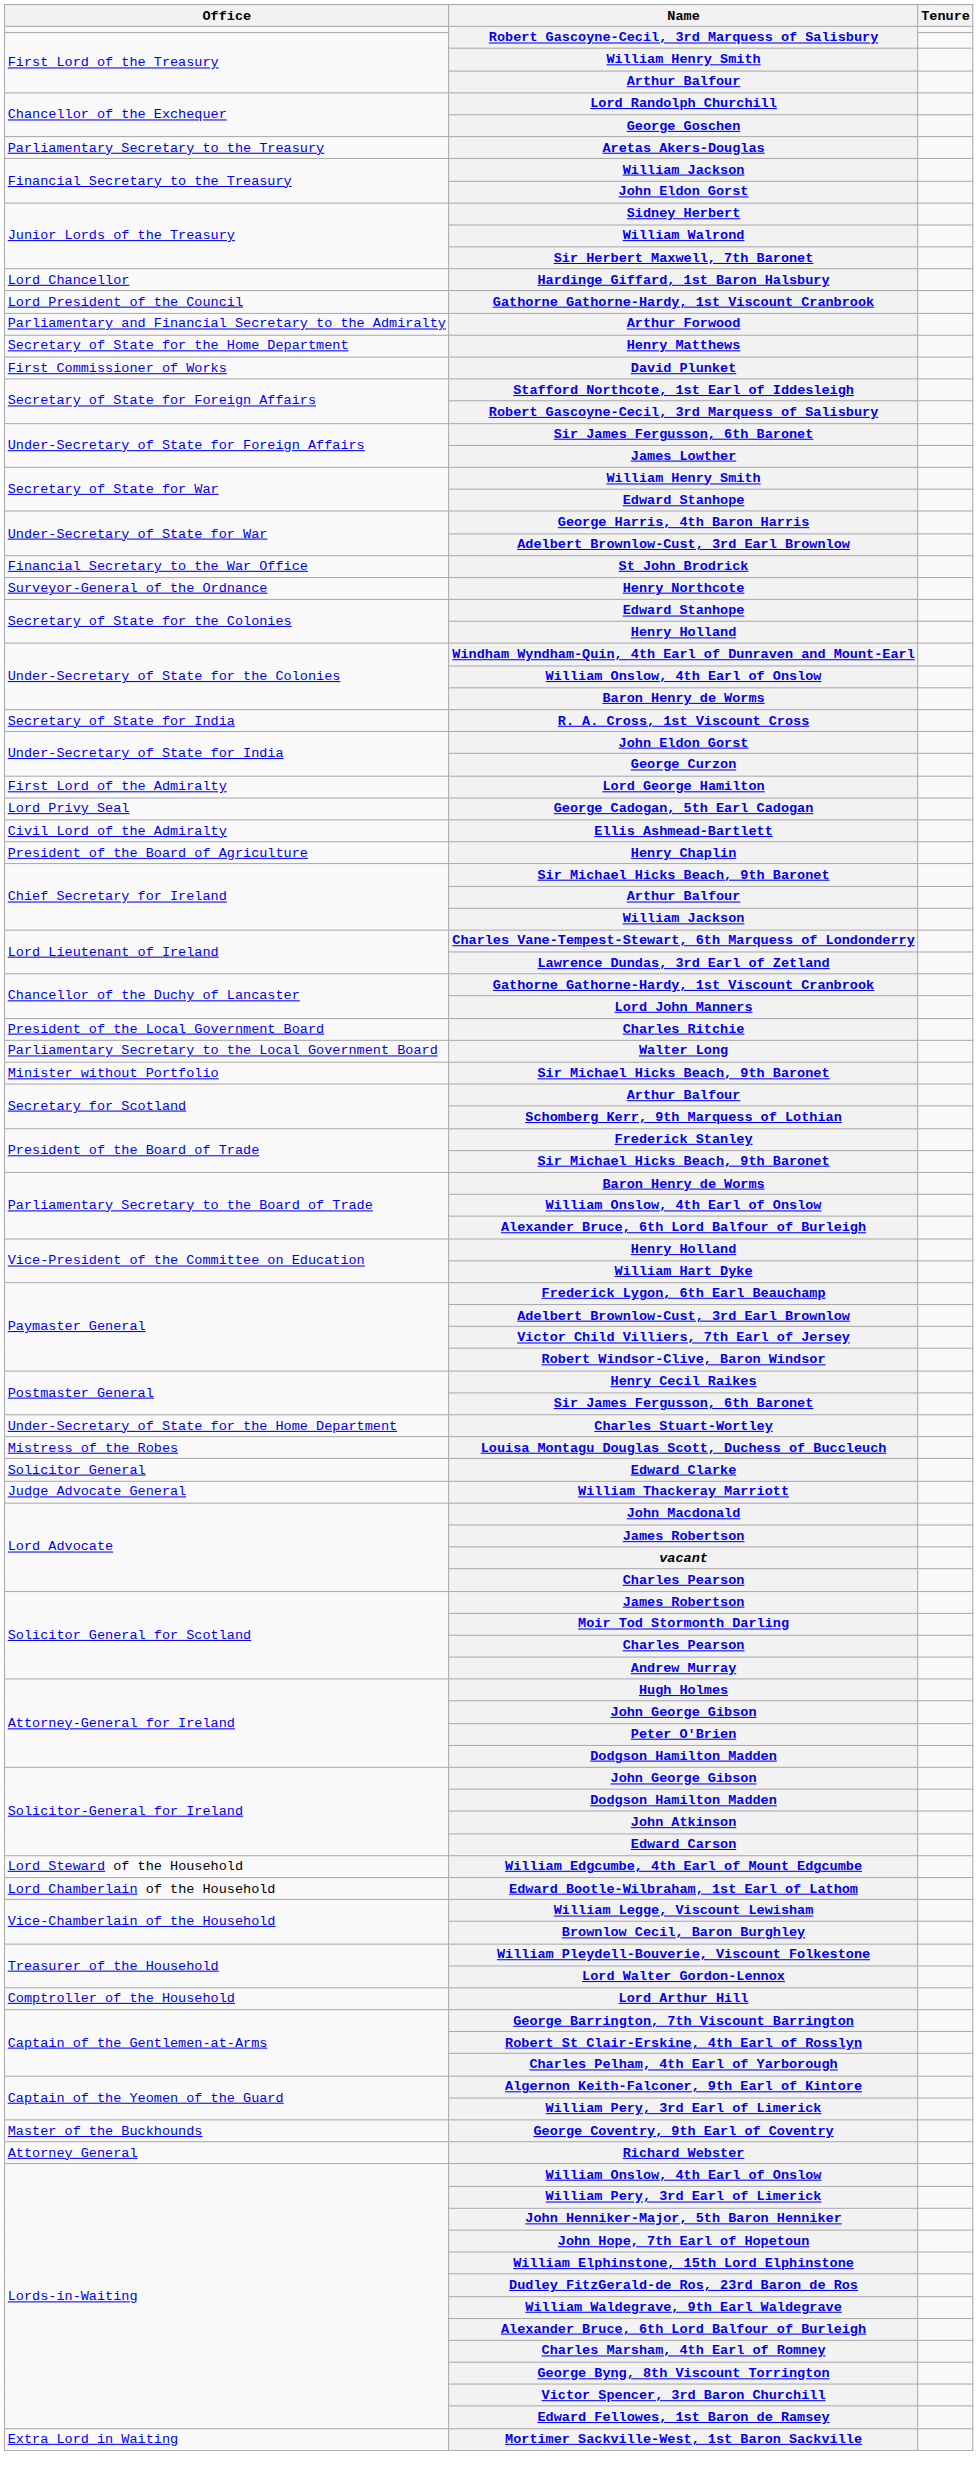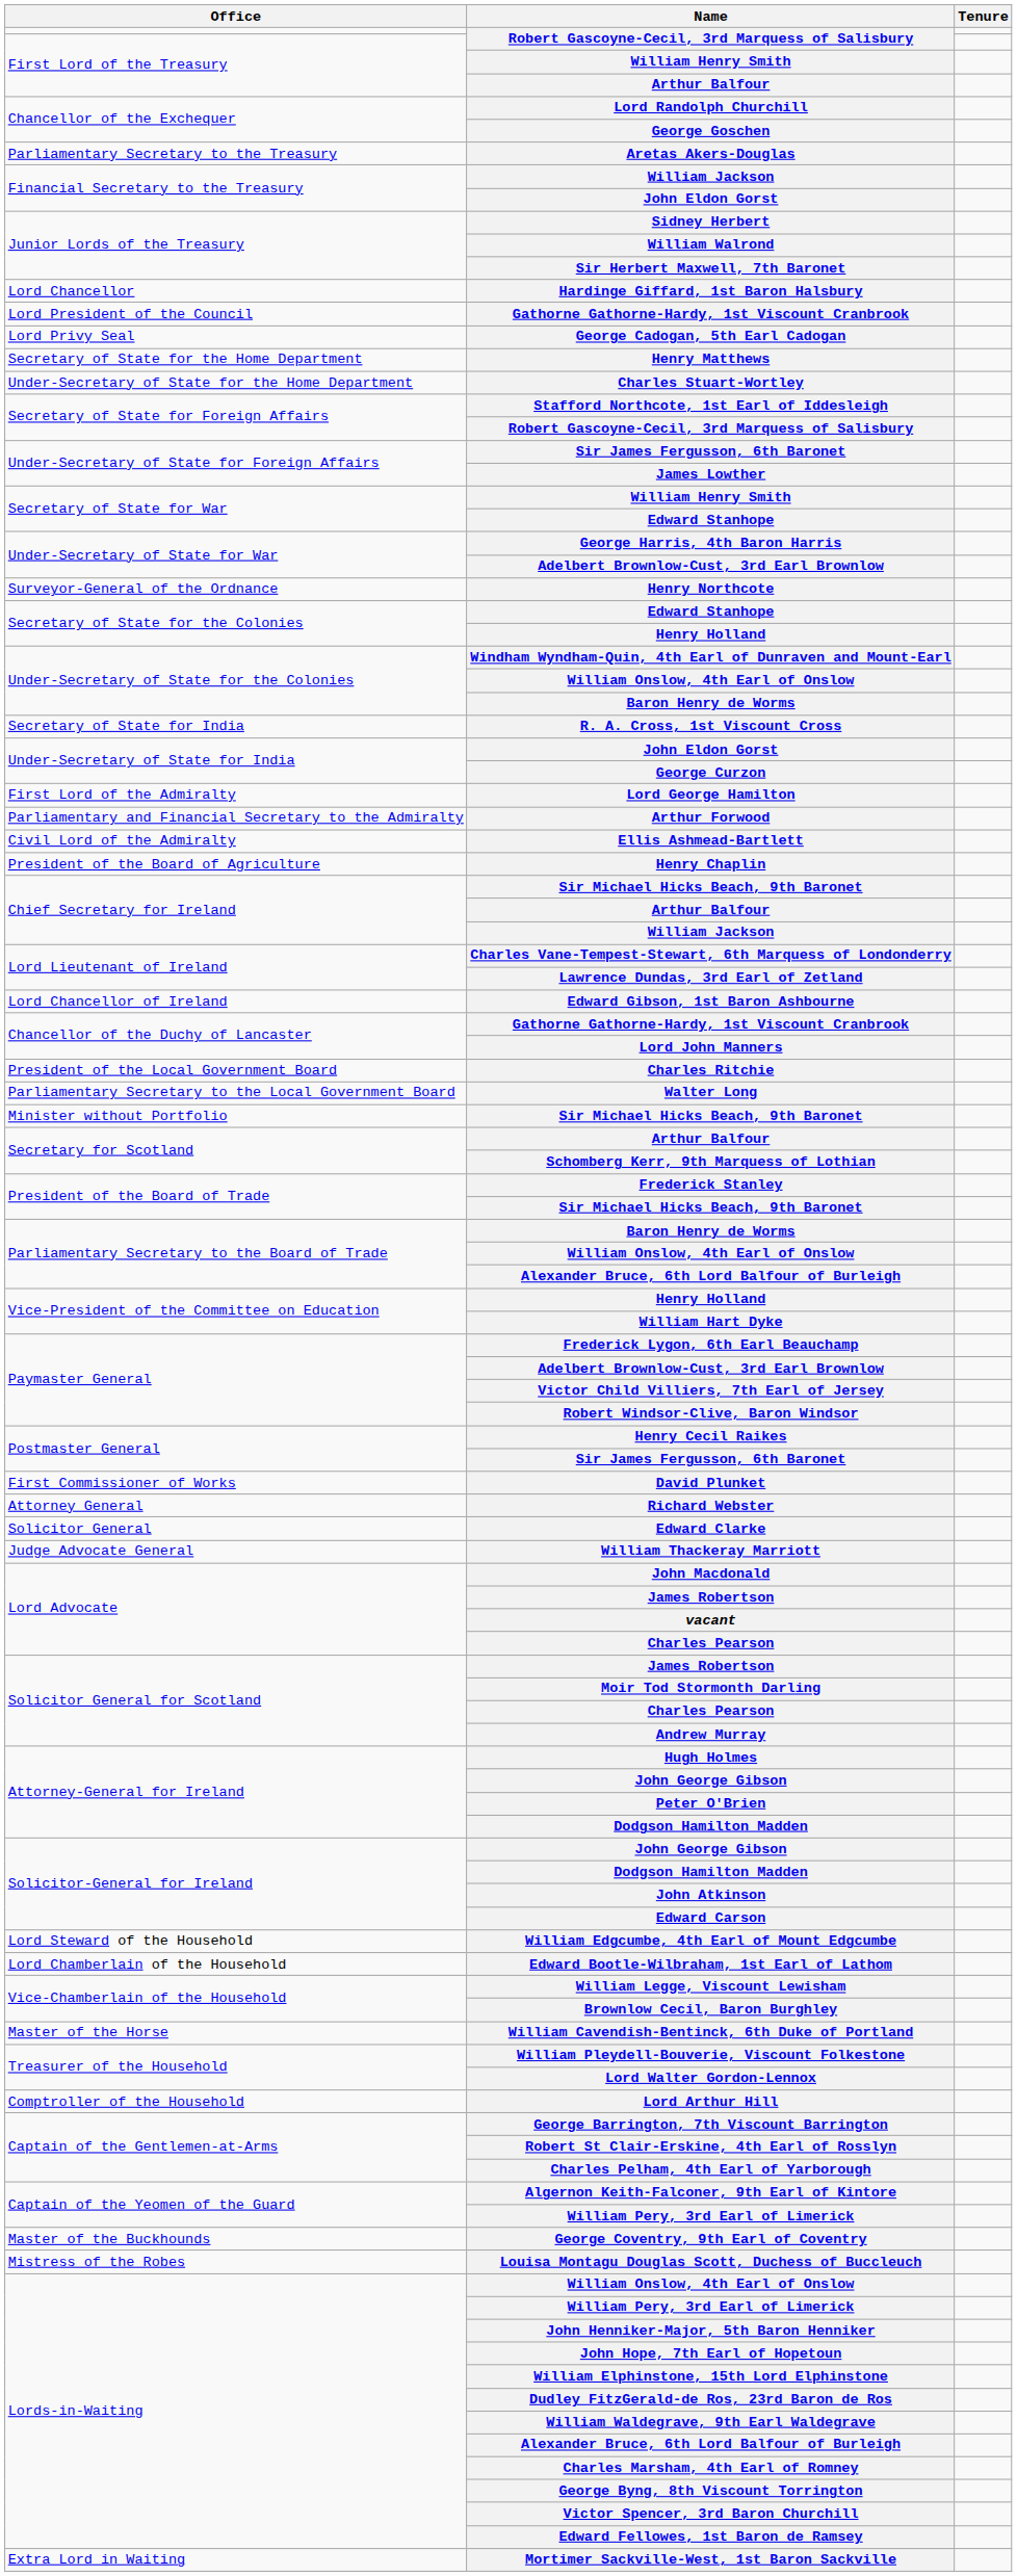rows swapped: George Cadogan, 5th Earl Cadogan <-> Arthur Forwood
rows swapped: Charles Stuart-Wortley <-> David Plunket
- row: Financial Secretary to the War Office | St John Brodrick
+ row: Lord Chancellor of Ireland | Edward Gibson, 1st Baron Ashbourne
rows swapped: Richard Webster <-> Louisa Montagu Douglas Scott, Duchess of Buccleuch
+ row: Master of the Horse | William Cavendish-Bentinck, 6th Duke of Portland
